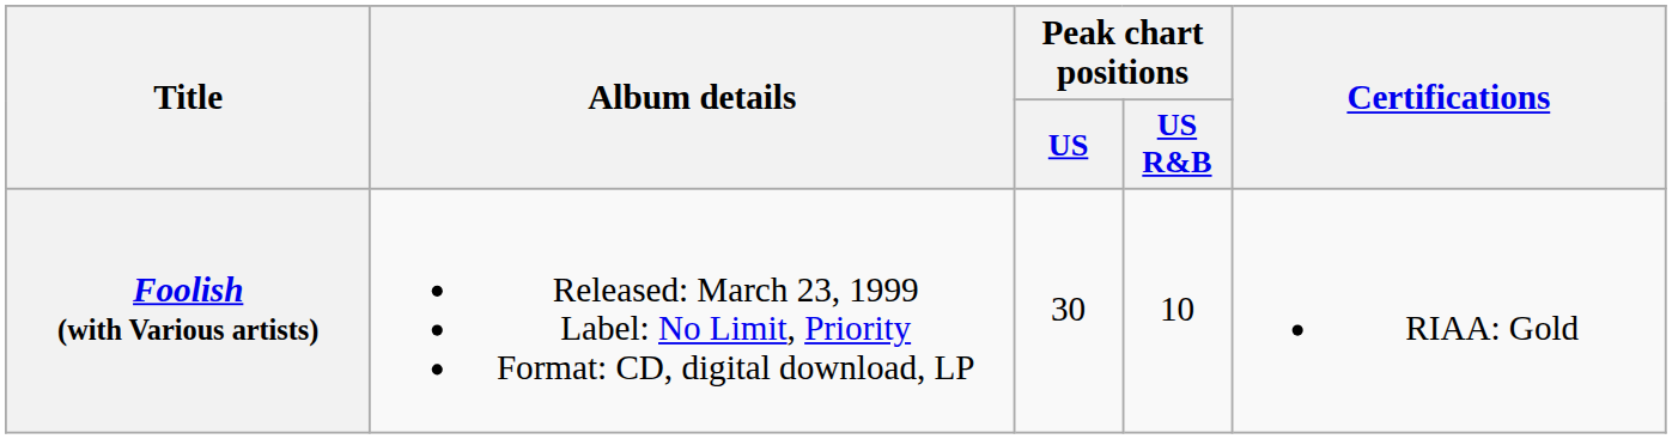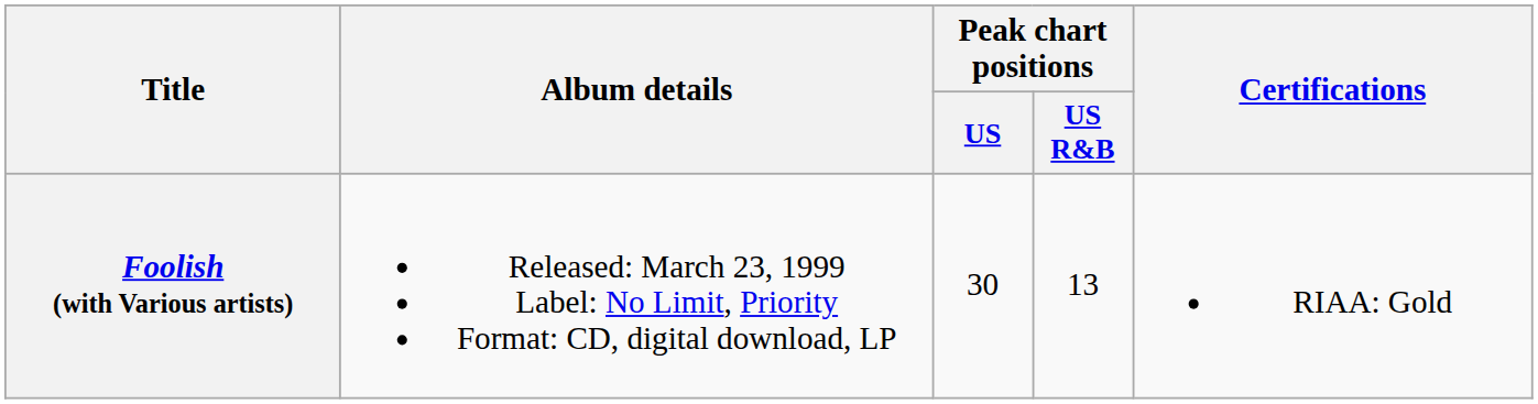Foolish (with Various artists) | Peak chart positions / US R&B: 10 -> 13
